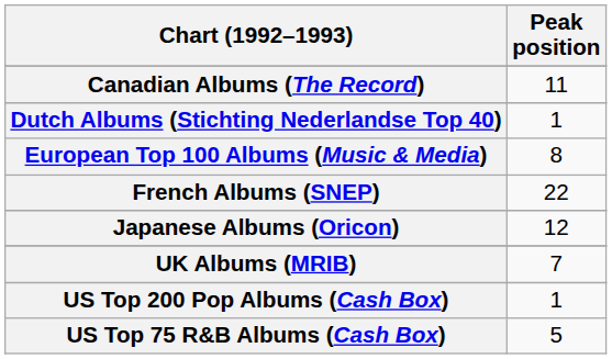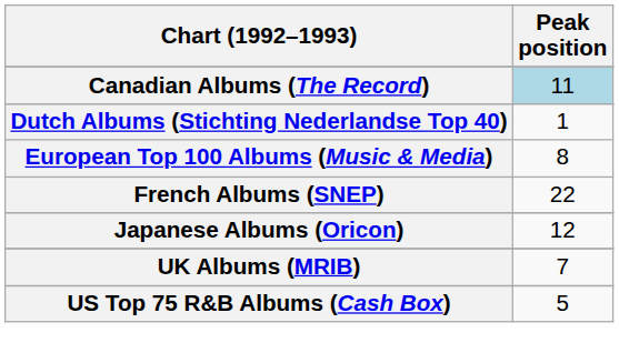Canadian Albums (The Record) | Peak position: no background -> lightblue background
- row: US Top 200 Pop Albums (Cash Box) | 1
